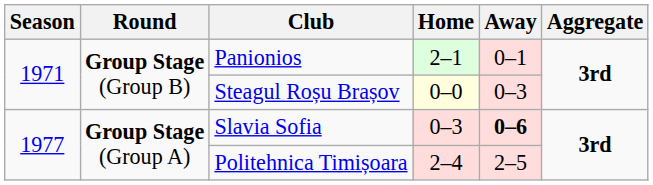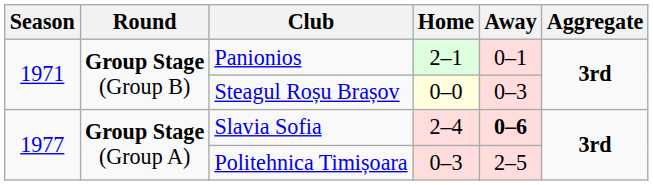Slavia Sofia | Home: 0–3 -> 2–4
Politehnica Timișoara | Home: 2–4 -> 0–3
